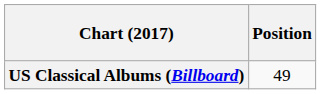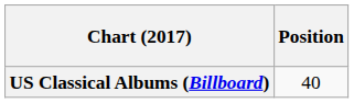US Classical Albums (Billboard) | Position: 49 -> 40
